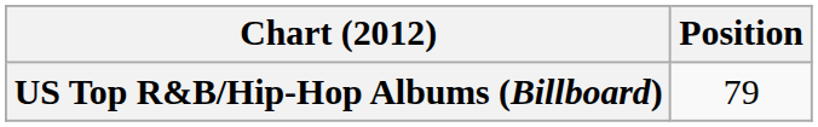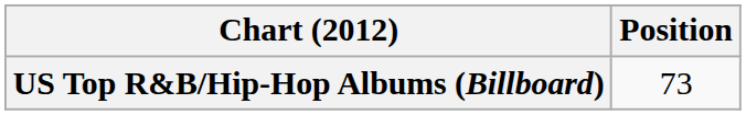US Top R&B/Hip-Hop Albums (Billboard) | Position: 79 -> 73
